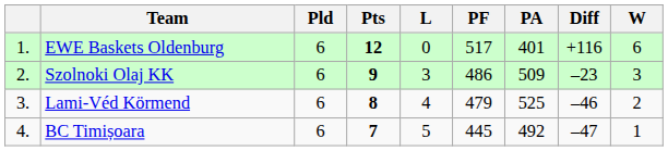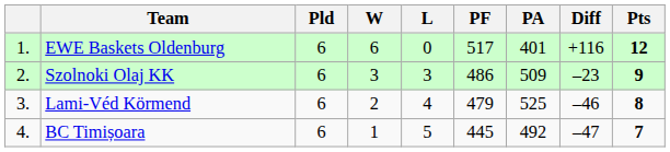columns swapped: W <-> Pts
